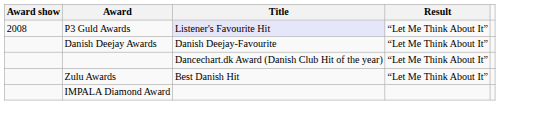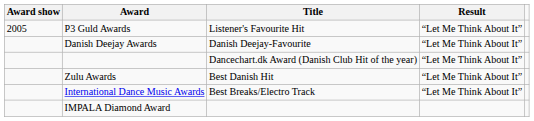P3 Guld Awards | Award show: 2008 -> 2005
P3 Guld Awards | Title: lavender background -> no background
+ row: International Dance Music Awards | Best Breaks/Electro Track | “Let Me Think About It”
